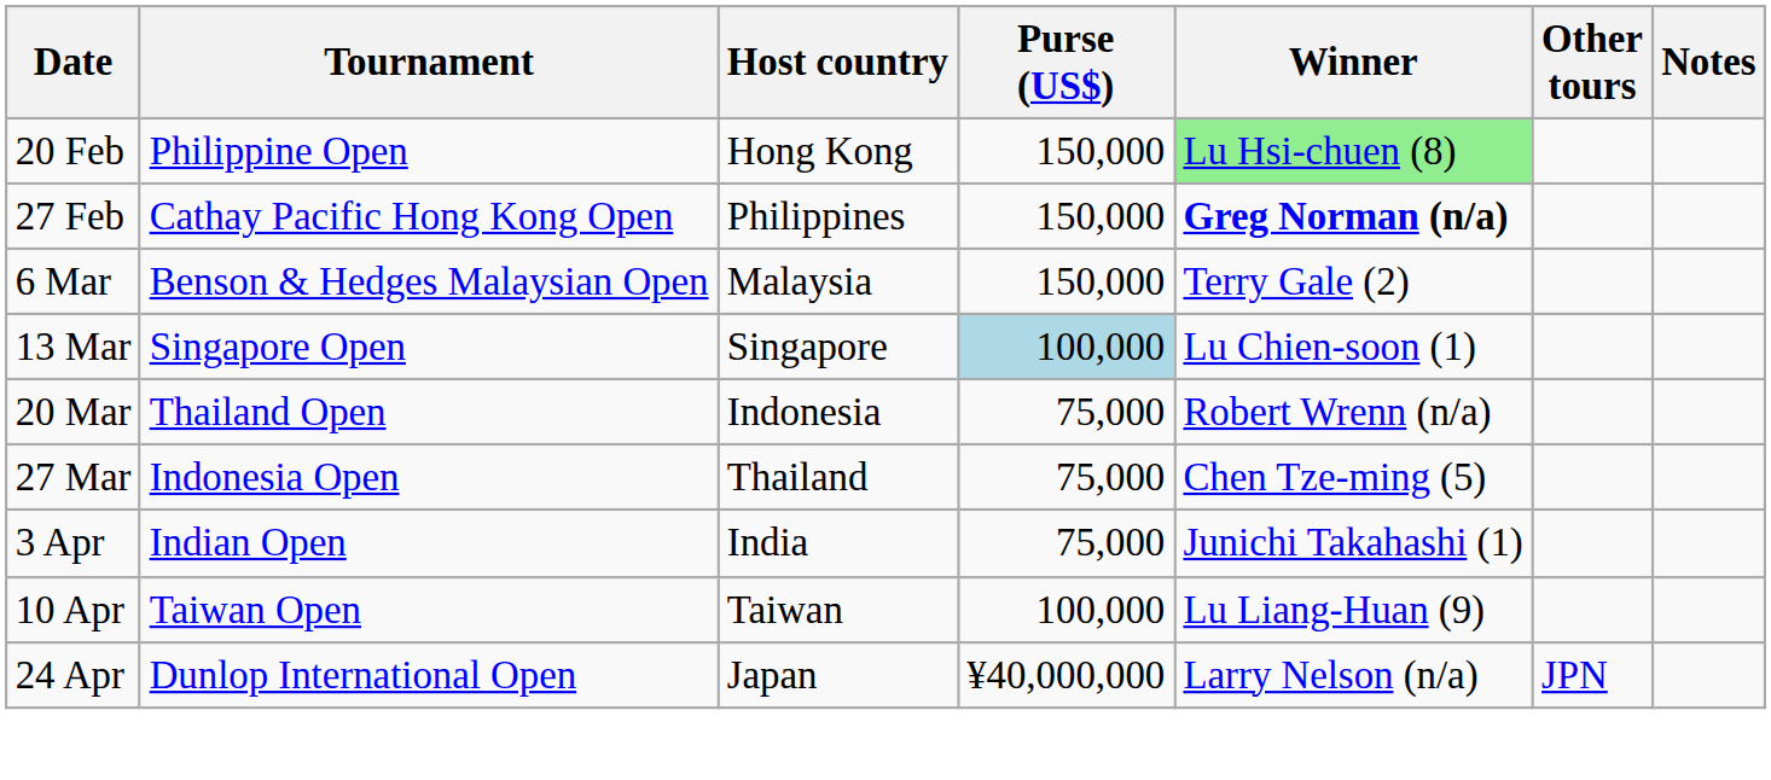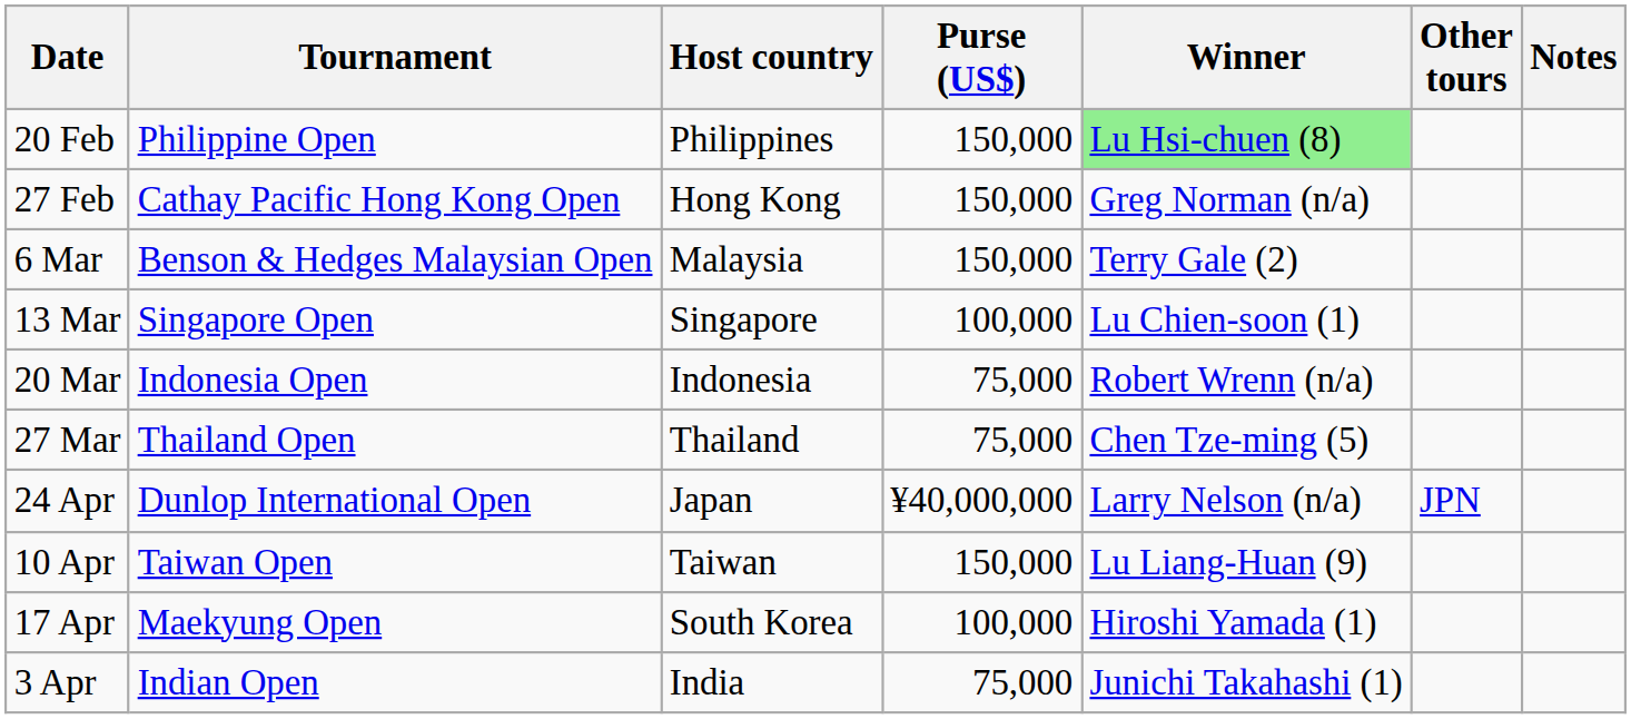20 Feb | Host country: Hong Kong -> Philippines
27 Feb | Host country: Philippines -> Hong Kong
27 Feb | Winner: bold -> normal
13 Mar | Purse (US$): lightblue background -> no background
20 Mar | Tournament: Thailand Open -> Indonesia Open
27 Mar | Tournament: Indonesia Open -> Thailand Open
rows swapped: 3 Apr <-> 24 Apr
10 Apr | Purse (US$): 100,000 -> 150,000
+ row: 17 Apr | Maekyung Open | South Korea | 100,000 | Hiroshi Yamada (1)
